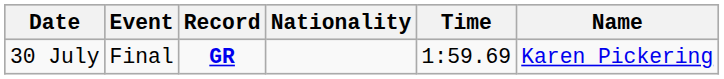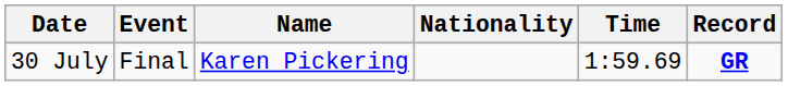columns swapped: Name <-> Record
